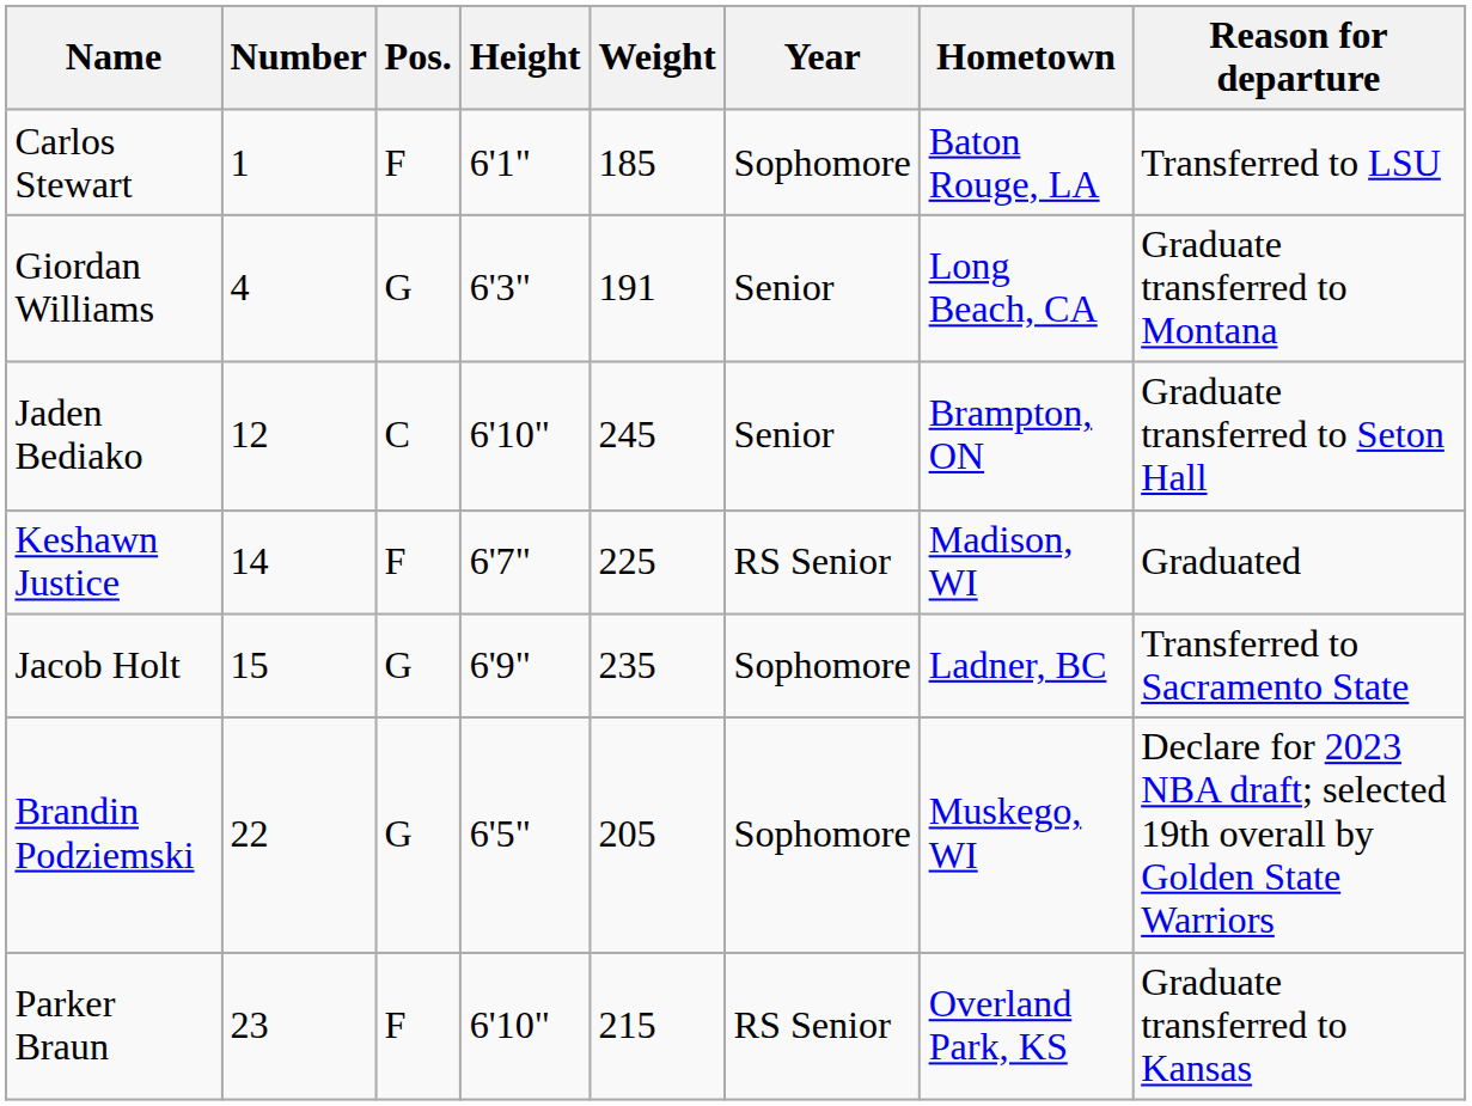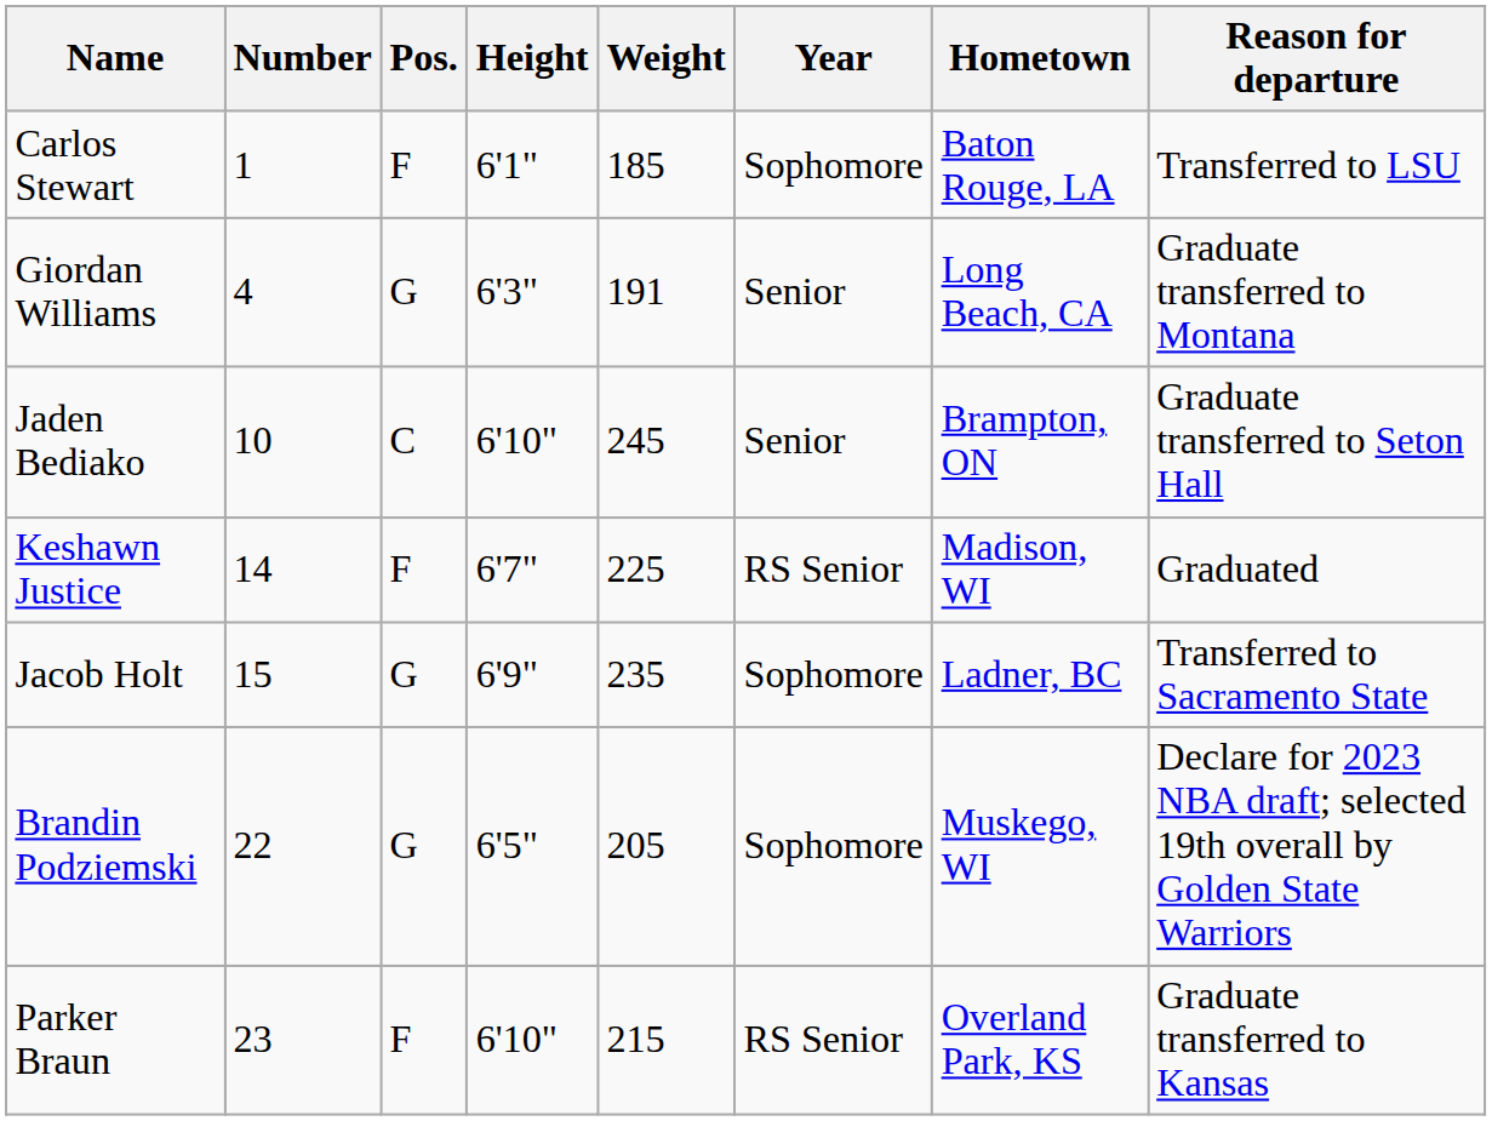Jaden Bediako | Number: 12 -> 10
